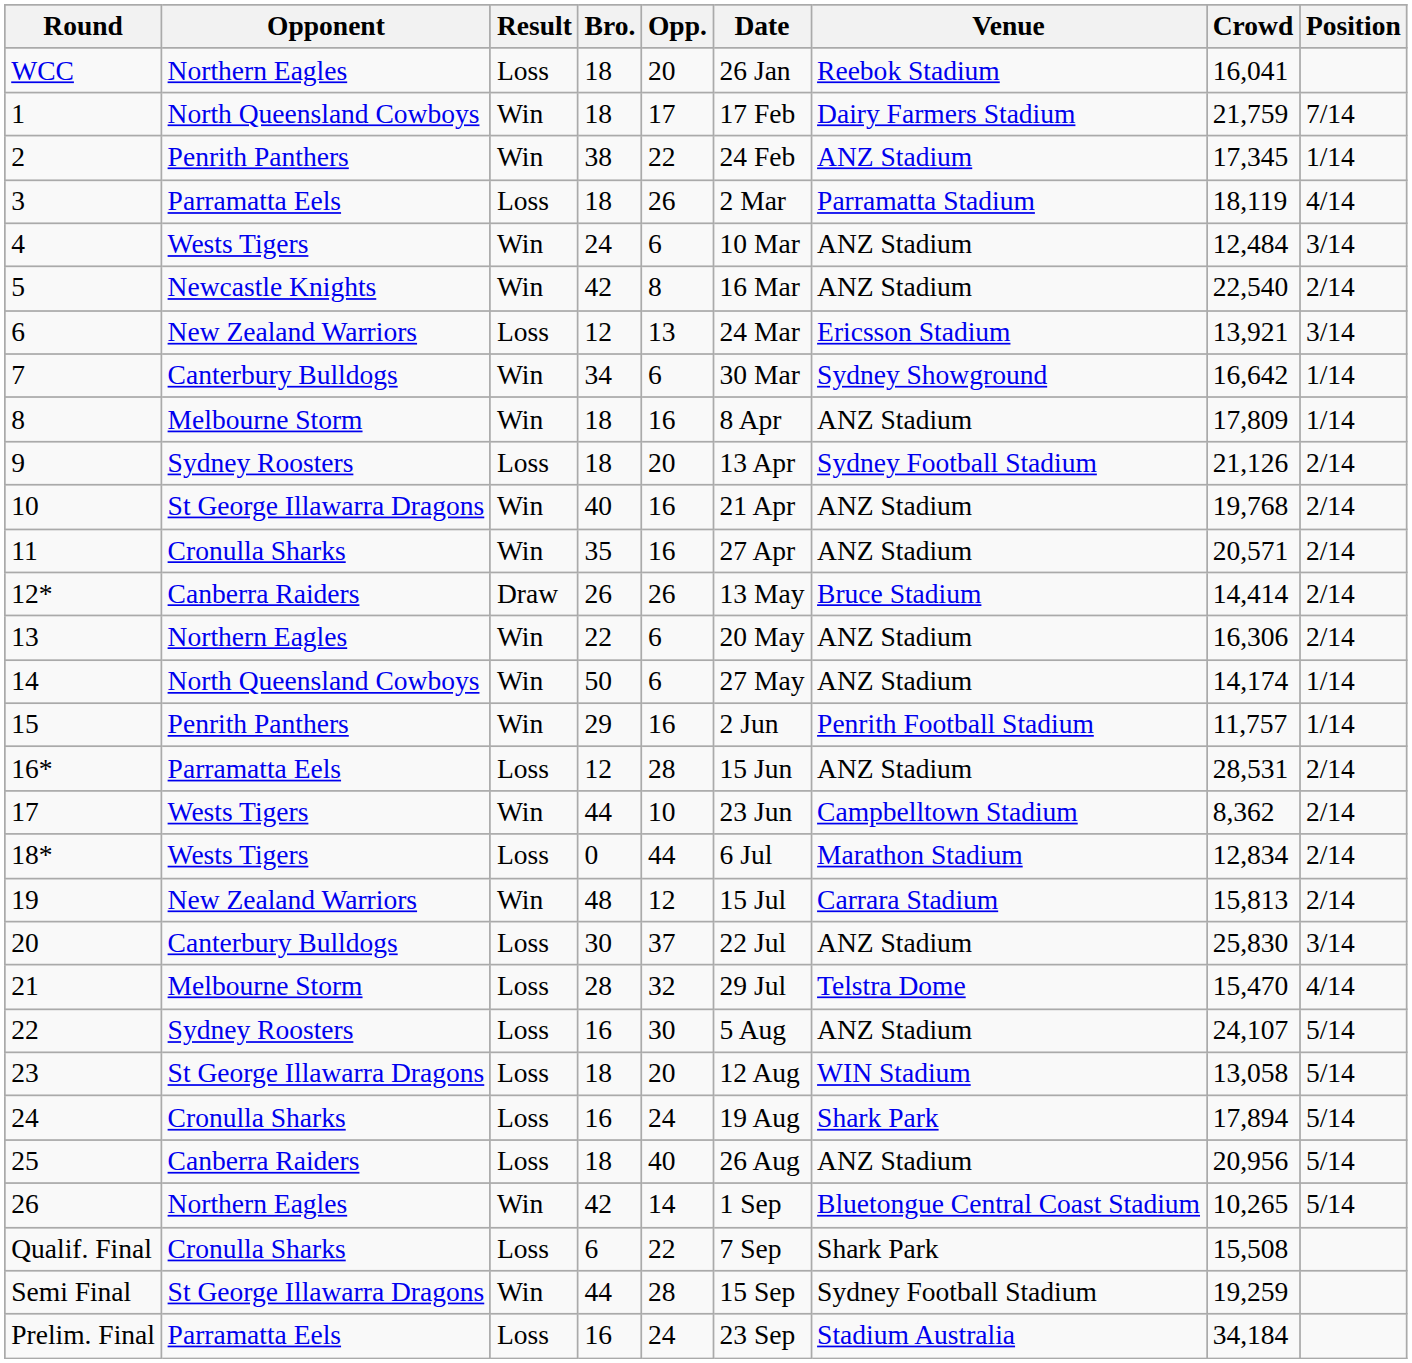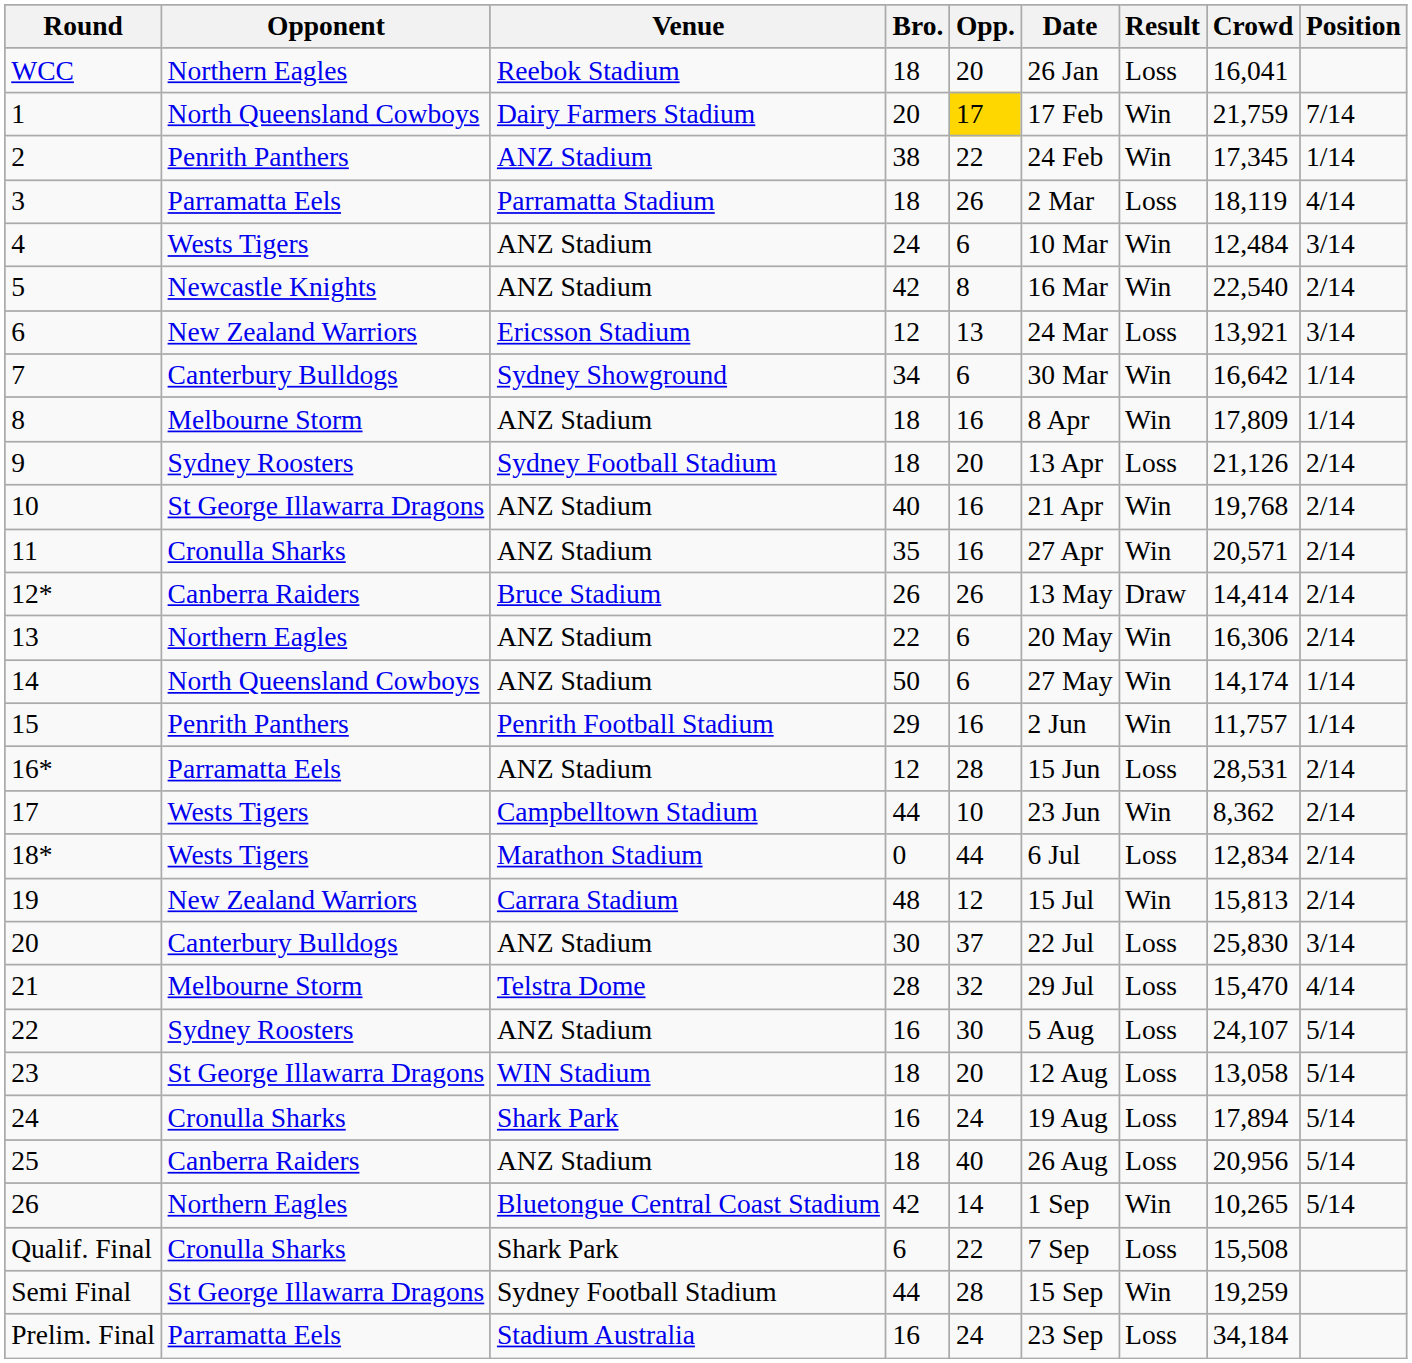columns swapped: Result <-> Venue
1 | Bro.: 18 -> 20
1 | Opp.: no background -> gold background
